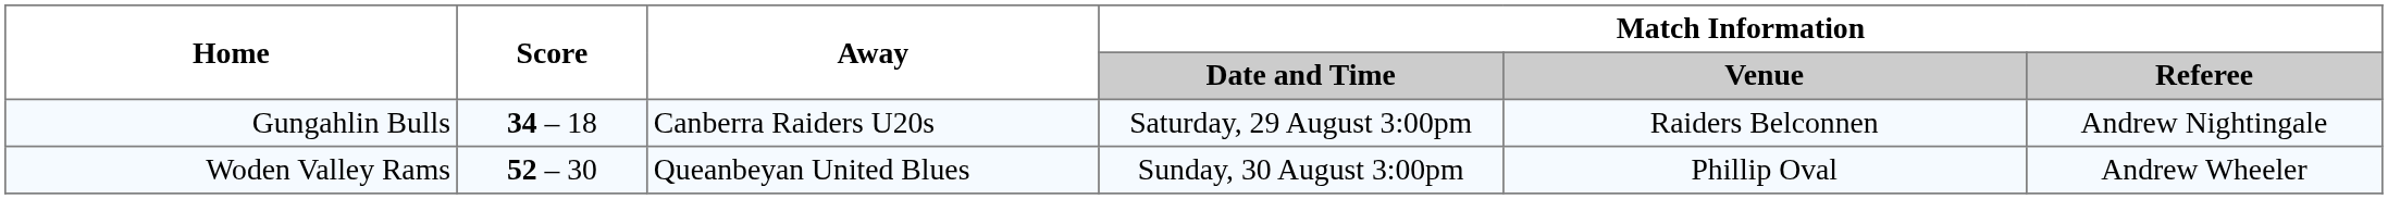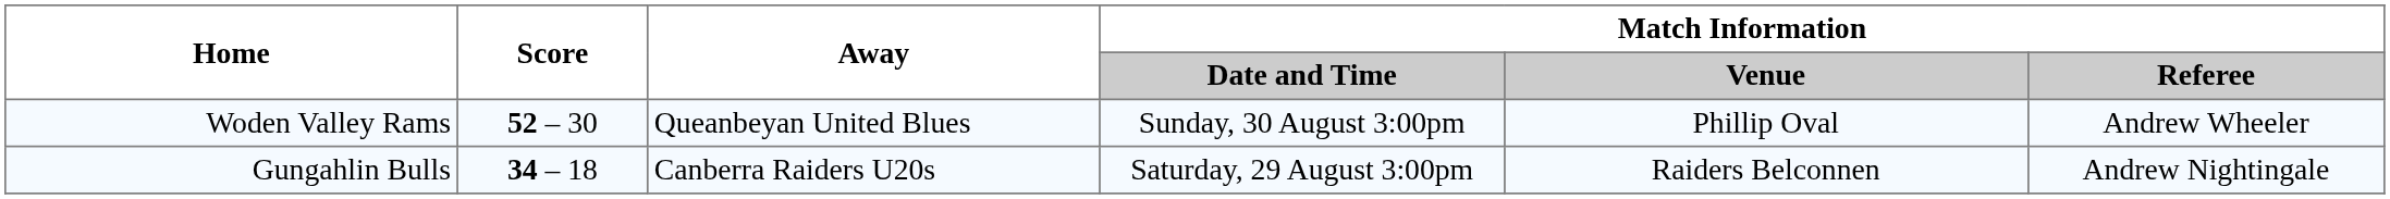rows swapped: Gungahlin Bulls <-> Woden Valley Rams
